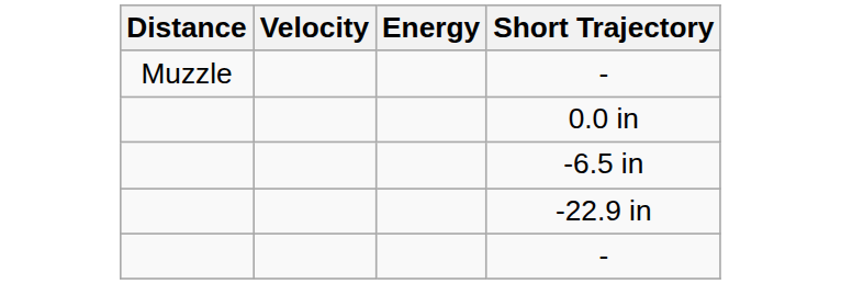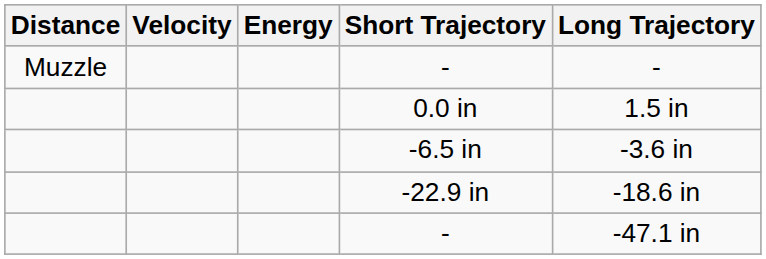+ column: Long Trajectory | - | 1.5 in | -3.6 in | -18.6 in | -47.1 in
